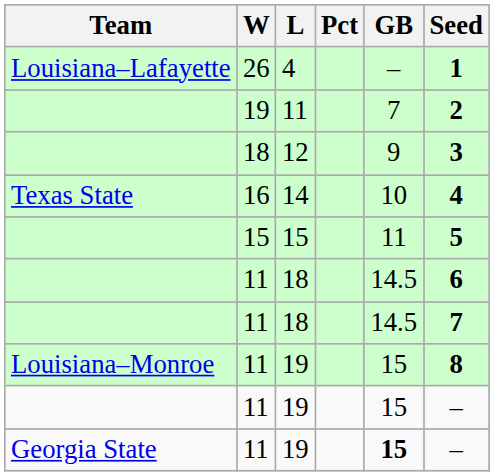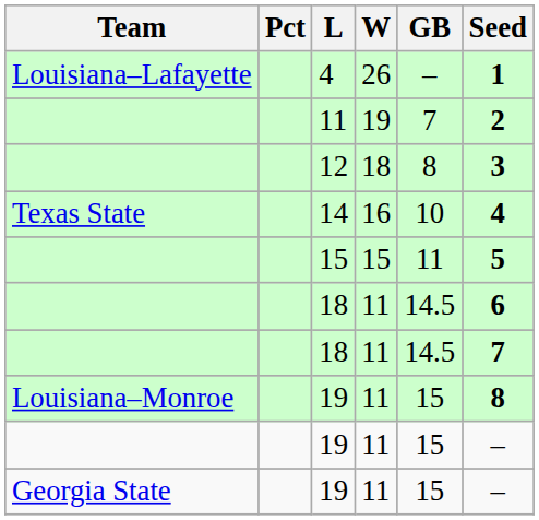columns swapped: W <-> Pct
12 | GB: 9 -> 8
Georgia State / 19 | GB: bold -> normal
